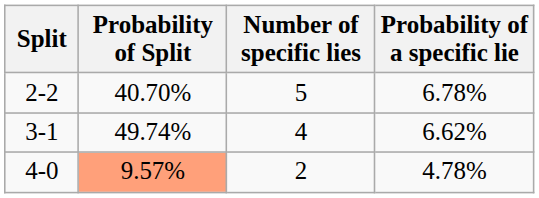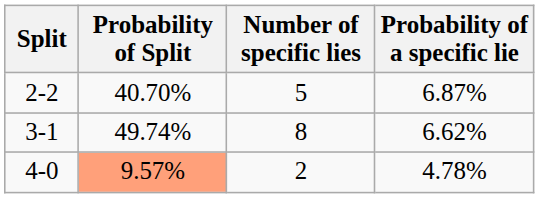2-2 | Probability of a specific lie: 6.78% -> 6.87%
3-1 | Number of specific lies: 4 -> 8
